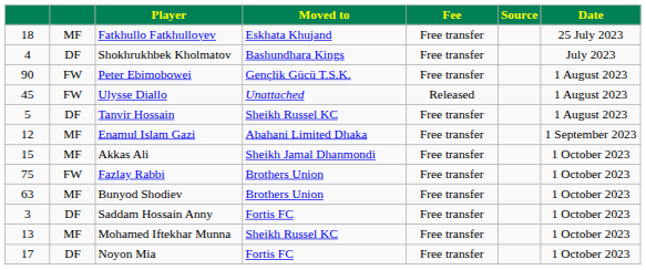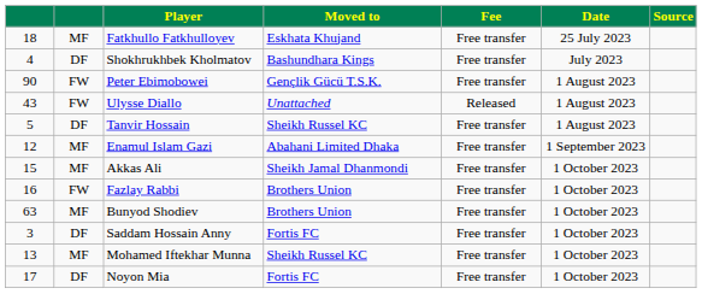columns swapped: Date <-> Source
Ulysse Diallo | column 1: 45 -> 43
Fazlay Rabbi | column 1: 75 -> 16
